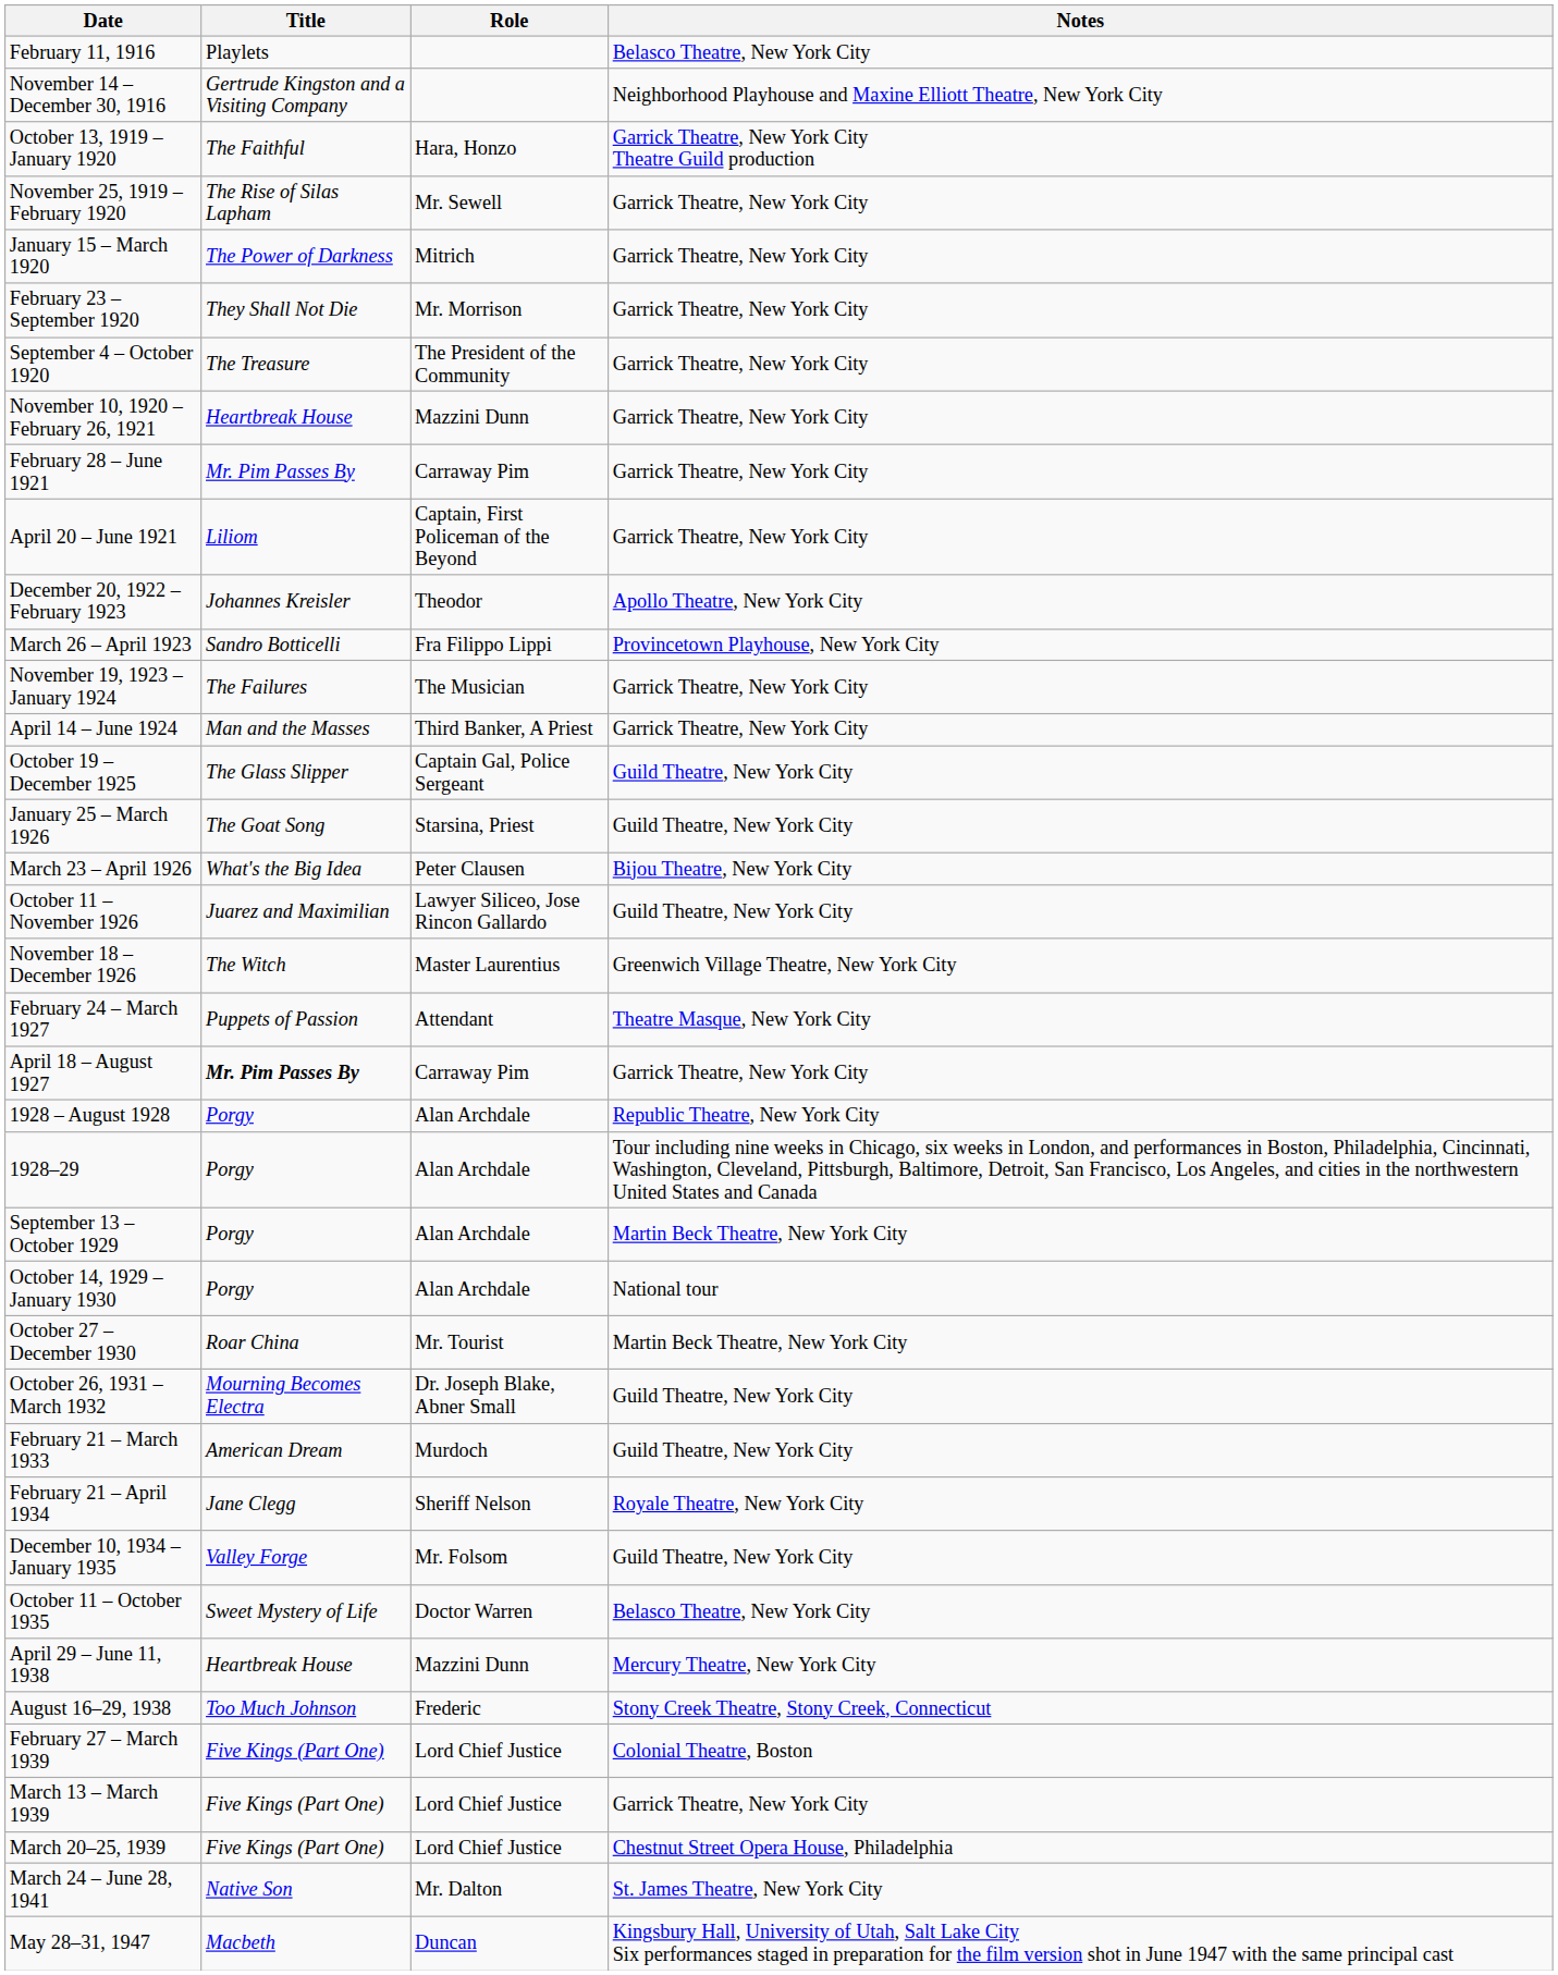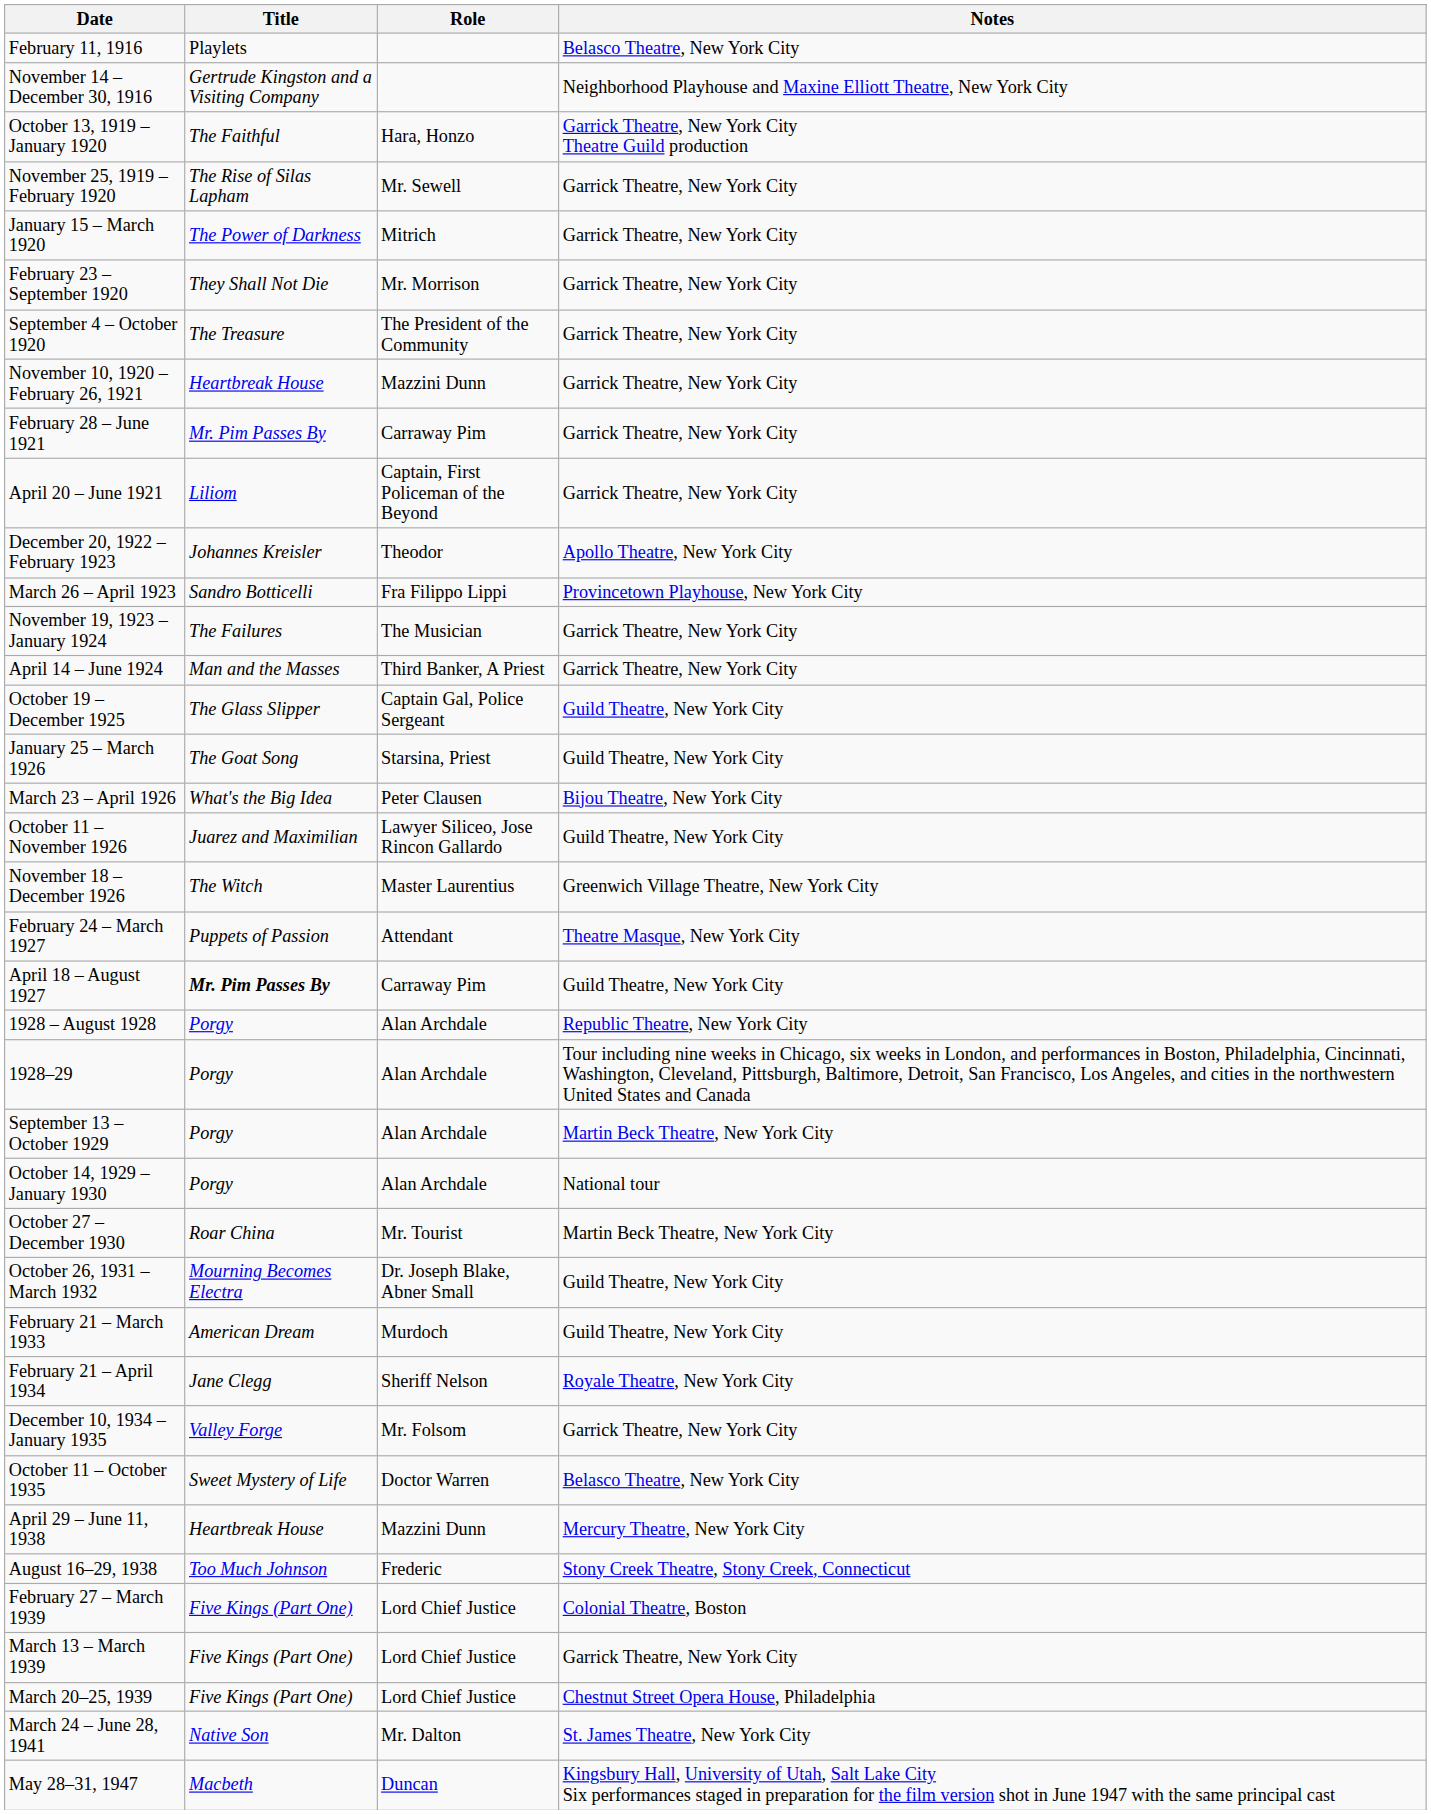April 18 – August 1927 | Notes: Garrick Theatre, New York City -> Guild Theatre, New York City
December 10, 1934 – January 1935 | Notes: Guild Theatre, New York City -> Garrick Theatre, New York City
